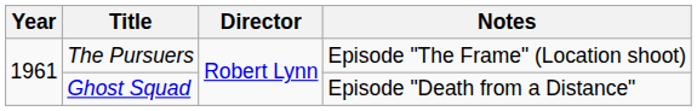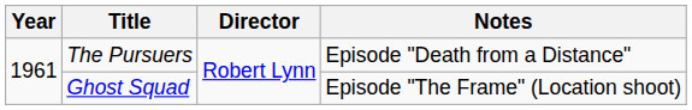The Pursuers | Notes: Episode "The Frame" (Location shoot) -> Episode "Death from a Distance"
Ghost Squad | Notes: Episode "Death from a Distance" -> Episode "The Frame" (Location shoot)
